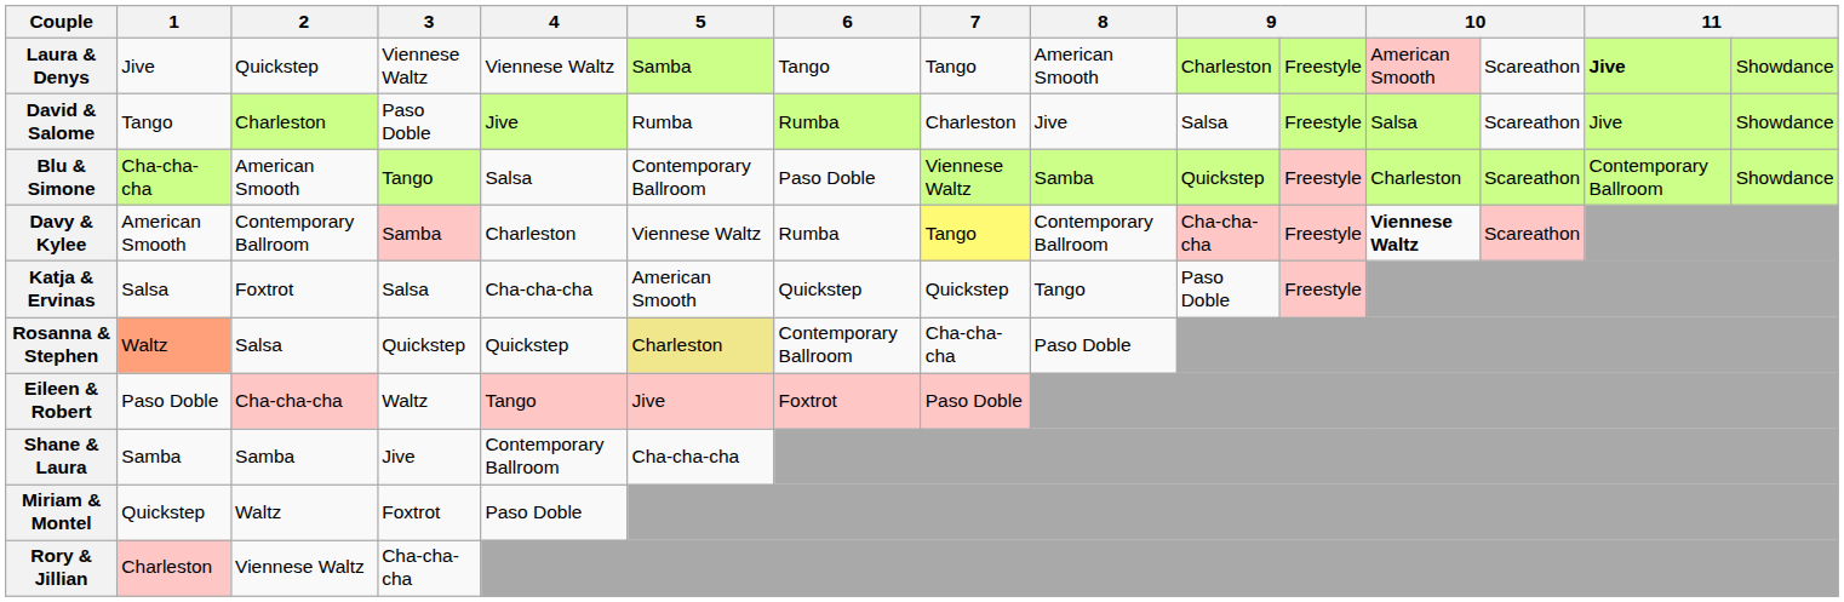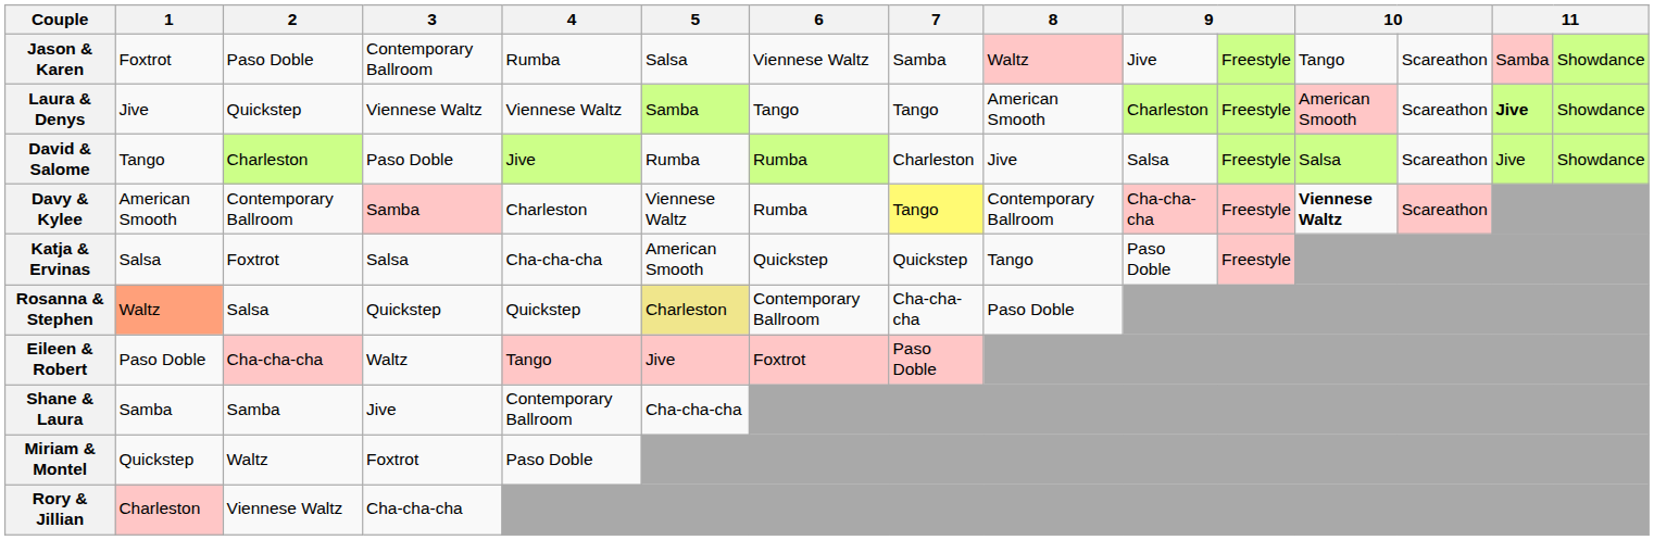+ row: Jason & Karen | Foxtrot | Paso Doble | Contemporary Ballroom | Rumba | Salsa | Viennese Waltz | Samba | Waltz | Jive | Freestyle | Tango | Scareathon | Samba | Showdance
- row: Blu & Simone | Cha-cha-cha | American Smooth | Tango | Salsa | Contemporary Ballroom | Paso Doble | Viennese Waltz | Samba | Quickstep | Freestyle | Charleston | Scareathon | Contemporary Ballroom | Showdance
